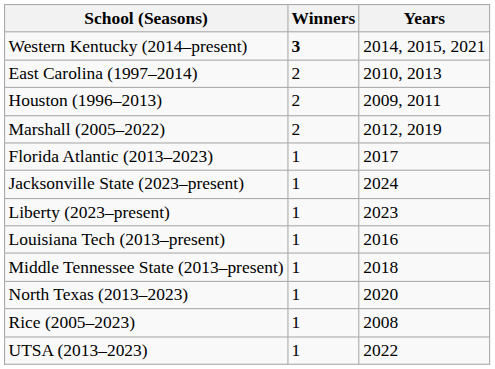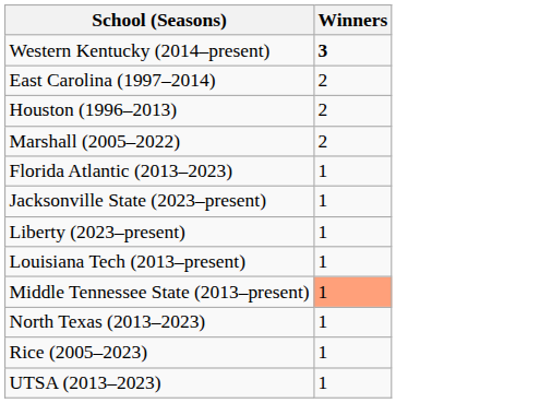- column: Years | 2014, 2015, 2021 | 2010, 2013 | 2009, 2011 | 2012, 2019 | 2017 | 2024 | 2023 | 2016 | 2018 | 2020 | 2008 | 2022
Middle Tennessee State (2013–present) | Winners: no background -> lightsalmon background
